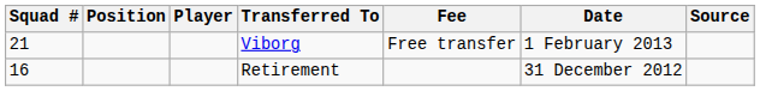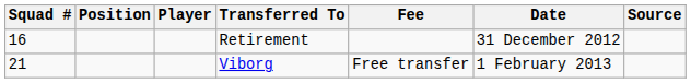rows swapped: Retirement <-> Viborg
